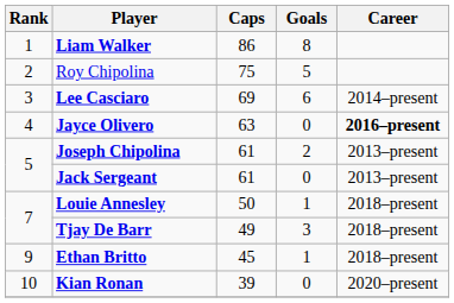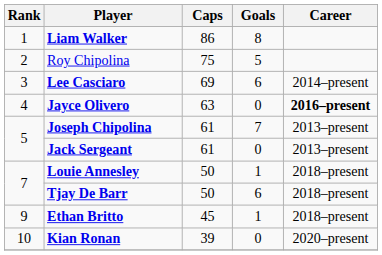Joseph Chipolina | Goals: 2 -> 7
Tjay De Barr | Caps: 49 -> 50
Tjay De Barr | Goals: 3 -> 6
